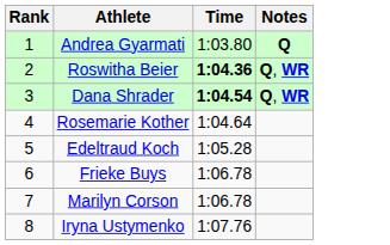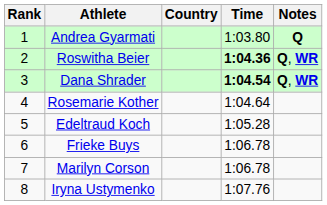+ column: Country
